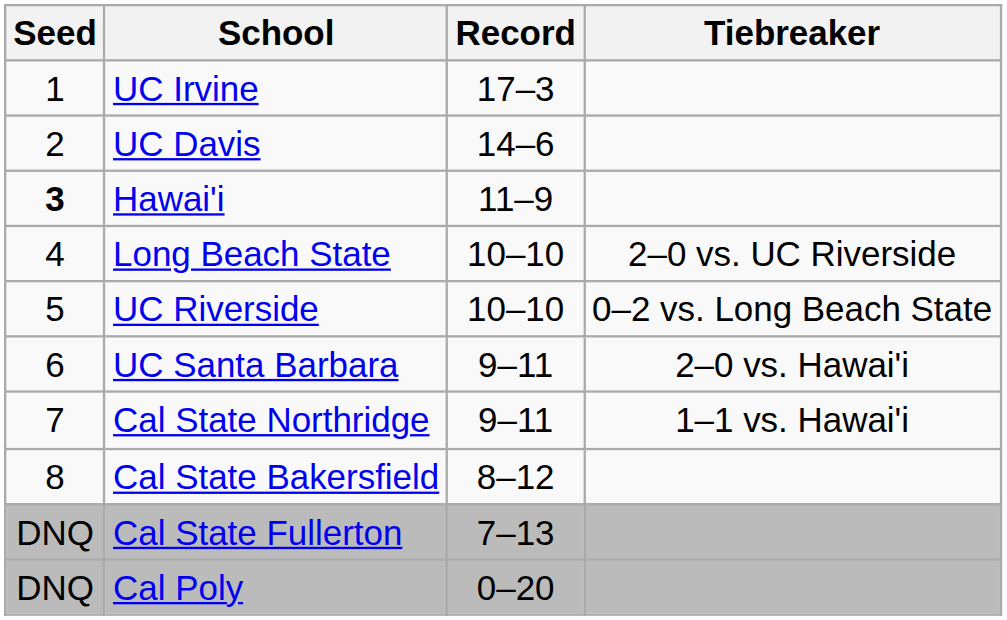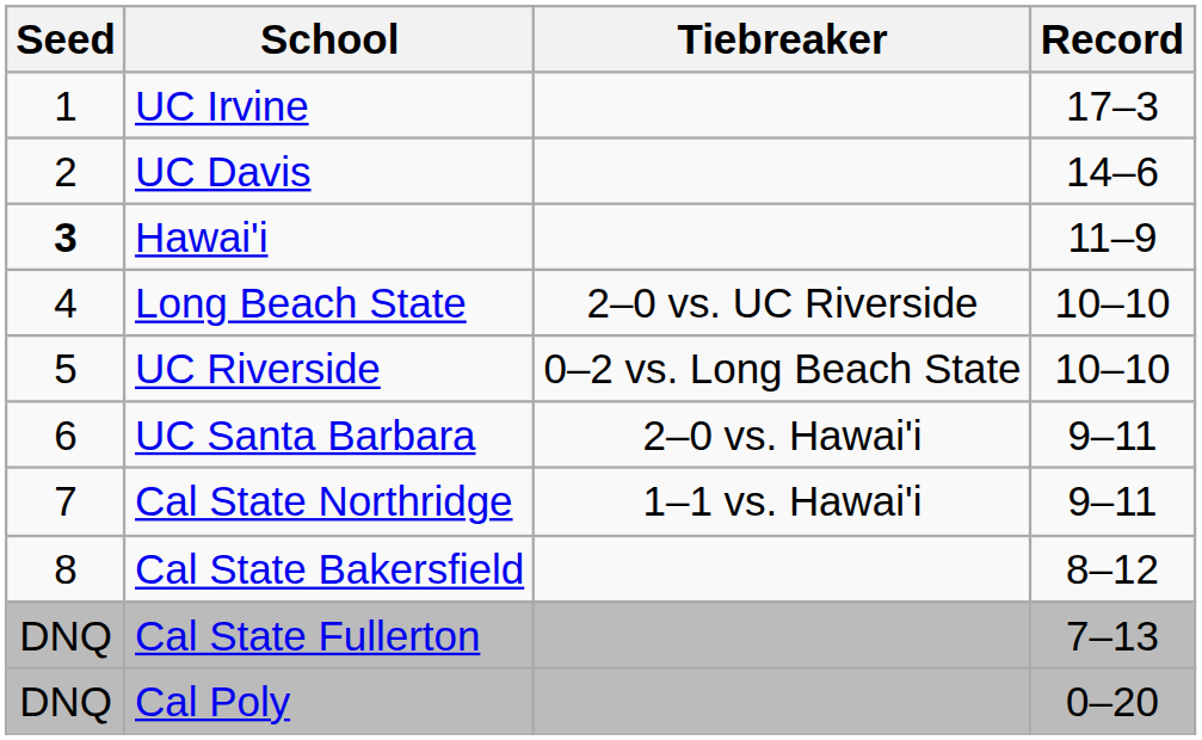columns swapped: Record <-> Tiebreaker
